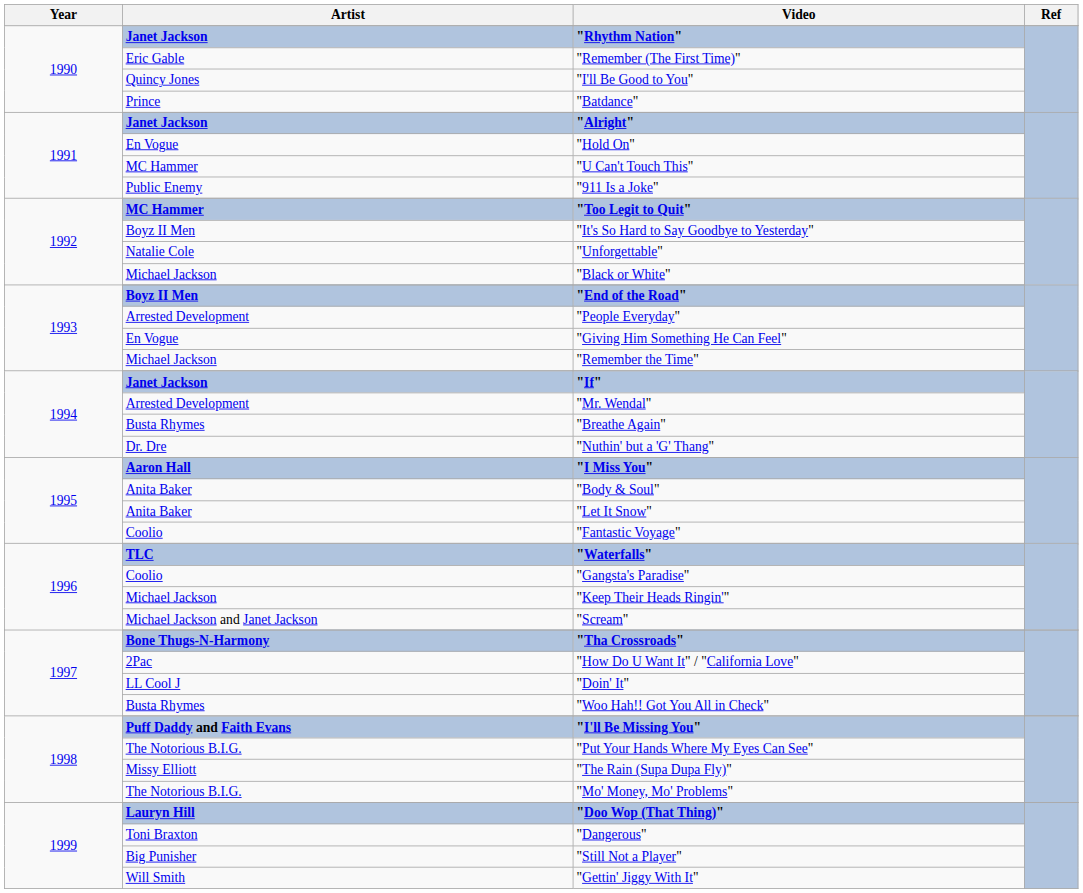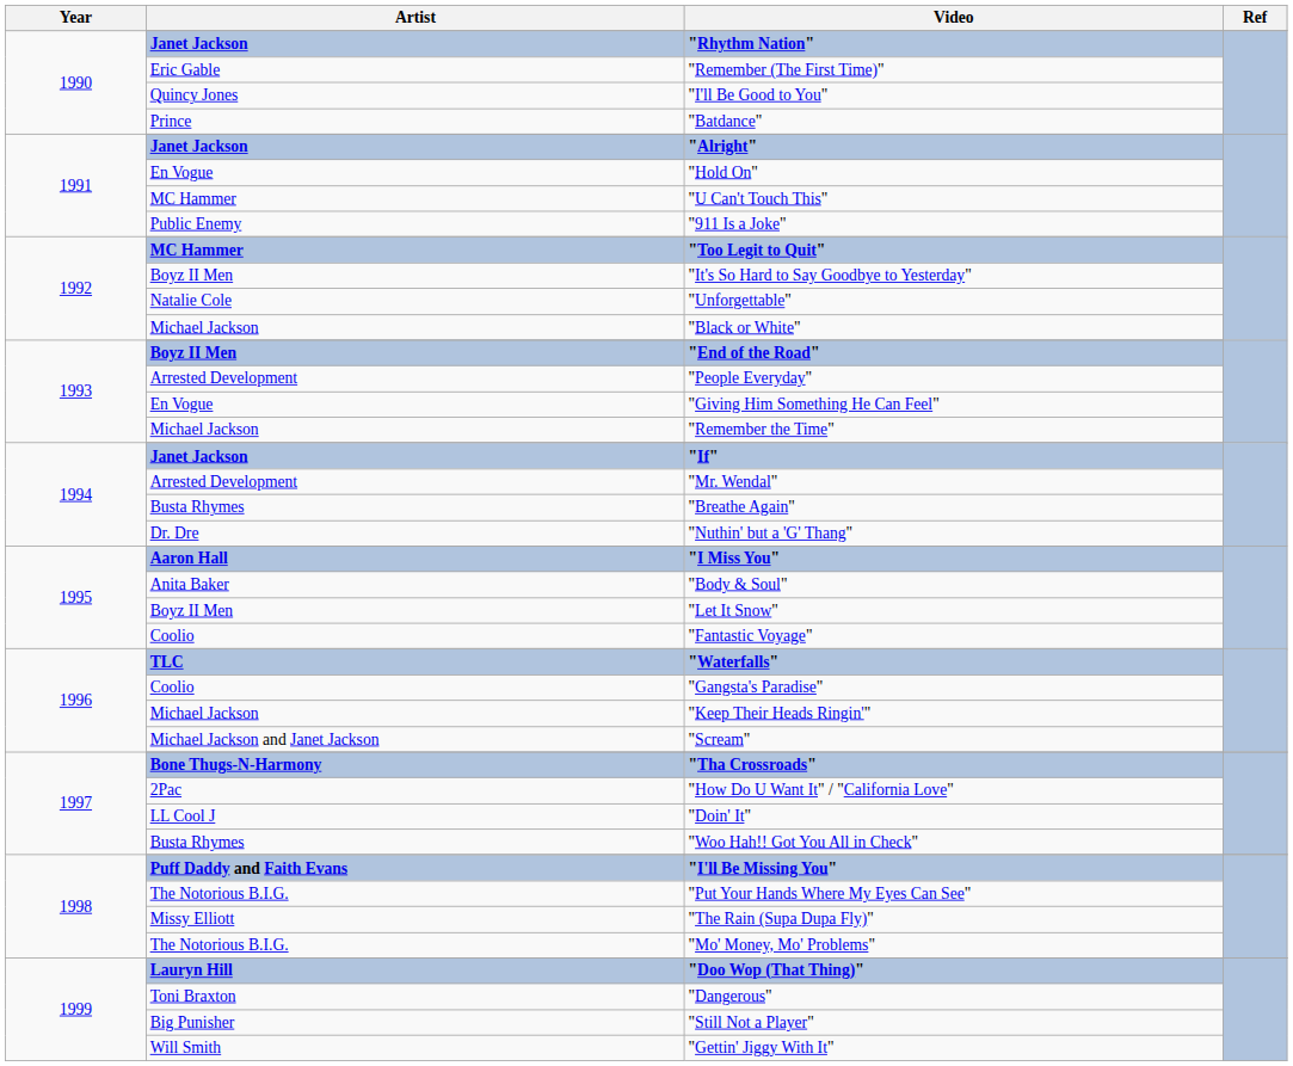"Let It Snow" | Artist: Anita Baker -> Boyz II Men
